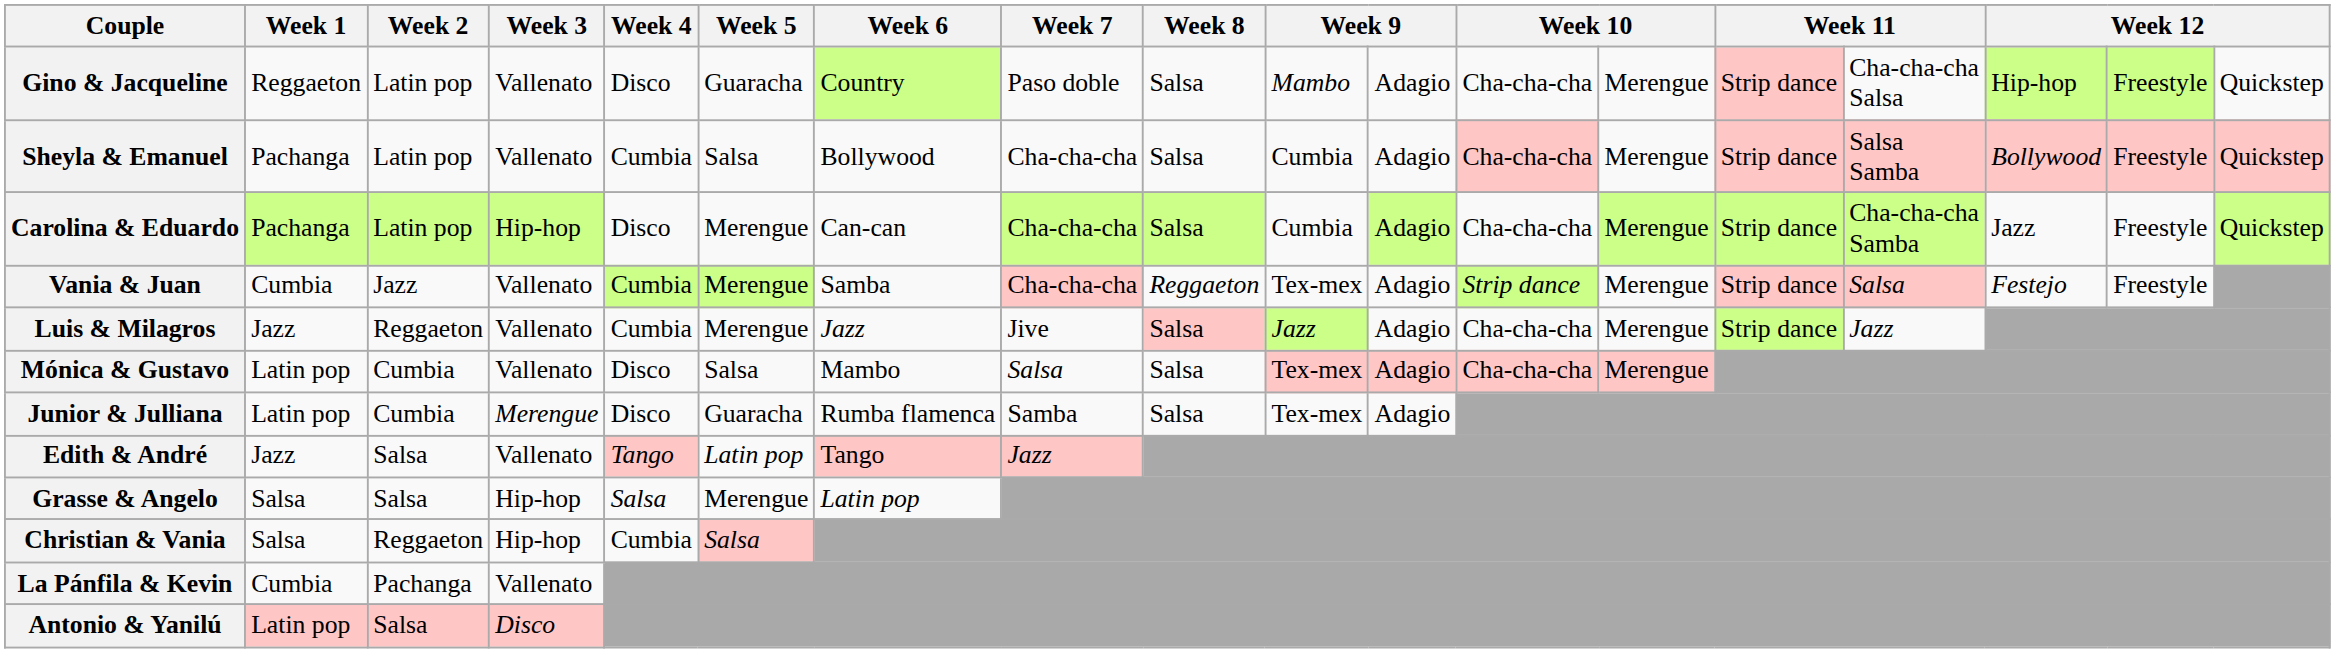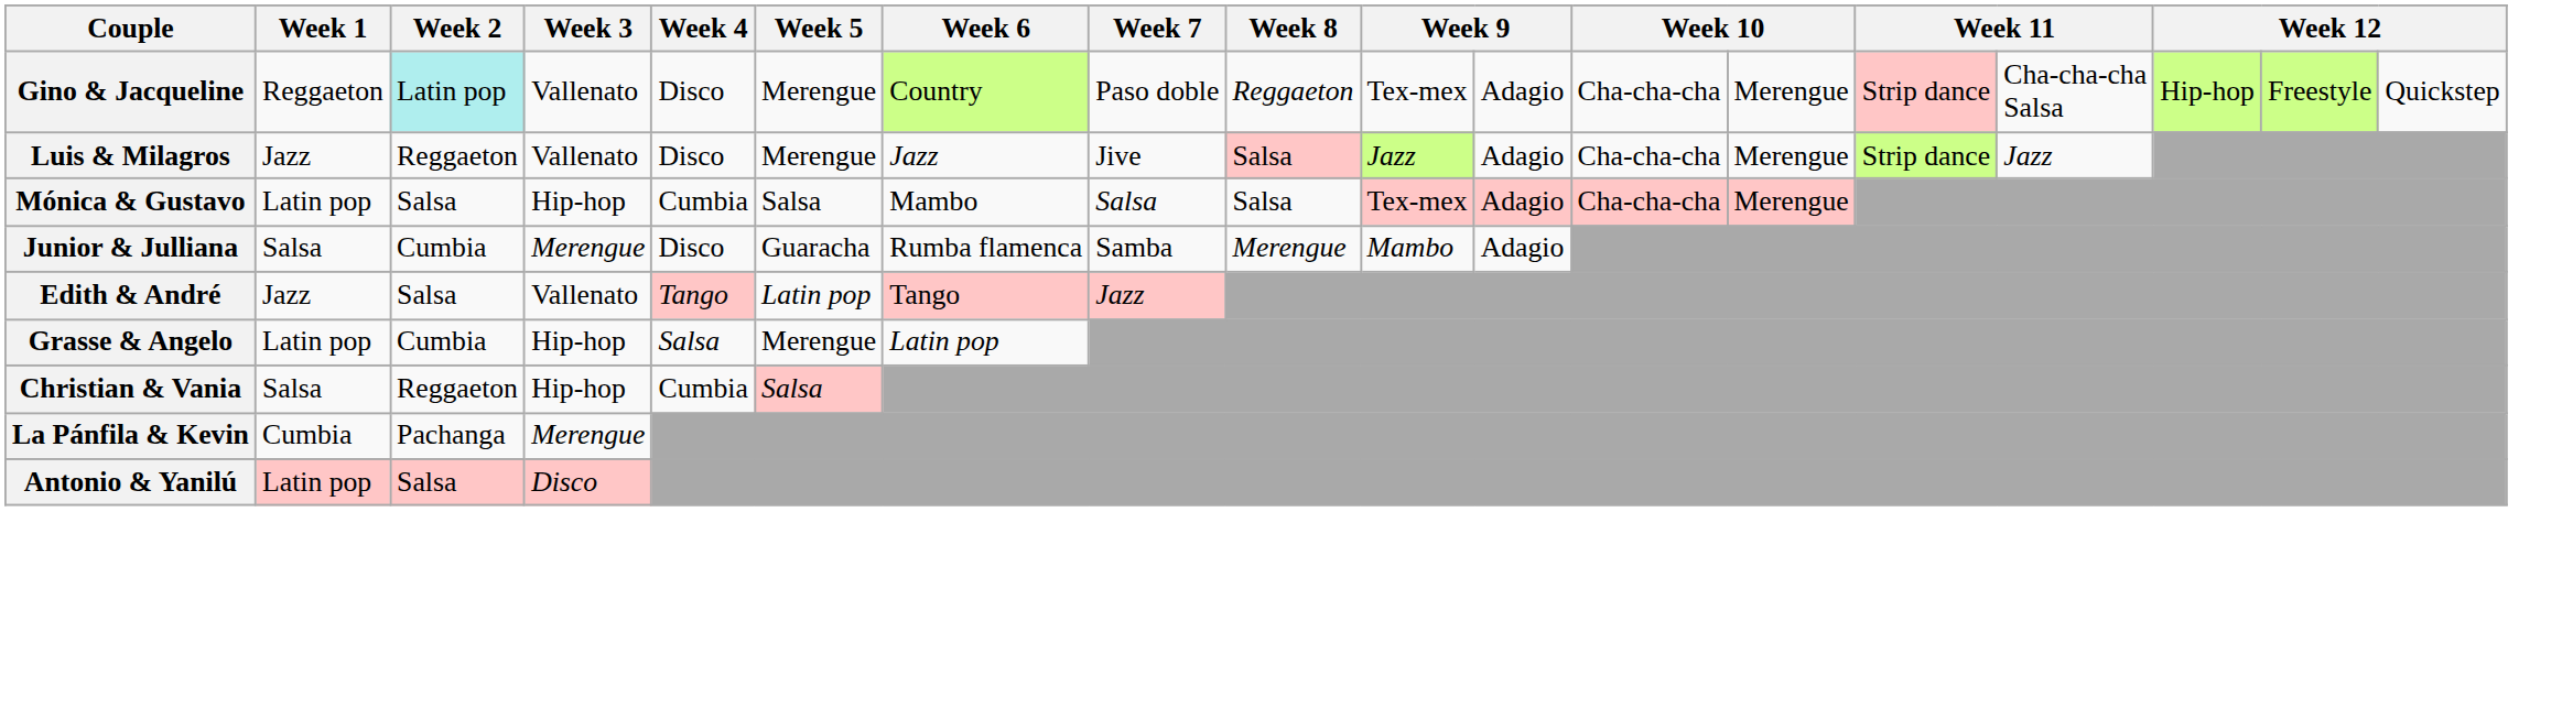Gino & Jacqueline | Week 2: no background -> paleturquoise background
Gino & Jacqueline | Week 5: Guaracha -> Merengue
Gino & Jacqueline | Week 8: Salsa -> Reggaeton
Gino & Jacqueline | column 10: Mambo -> Tex-mex
- row: Sheyla & Emanuel | Pachanga | Latin pop | Vallenato | Cumbia | Salsa | Bollywood | Cha-cha-cha | Salsa | Cumbia | Adagio | Cha-cha-cha | Merengue | Strip dance | Salsa Samba | Bollywood | Freestyle | Quickstep
- row: Carolina & Eduardo | Pachanga | Latin pop | Hip-hop | Disco | Merengue | Can-can | Cha-cha-cha | Salsa | Cumbia | Adagio | Cha-cha-cha | Merengue | Strip dance | Cha-cha-cha Samba | Jazz | Freestyle | Quickstep
- row: Vania & Juan | Cumbia | Jazz | Vallenato | Cumbia | Merengue | Samba | Cha-cha-cha | Reggaeton | Tex-mex | Adagio | Strip dance | Merengue | Strip dance | Salsa | Festejo | Freestyle
Luis & Milagros | Week 4: Cumbia -> Disco
Mónica & Gustavo | Week 2: Cumbia -> Salsa
Mónica & Gustavo | Week 3: Vallenato -> Hip-hop
Mónica & Gustavo | Week 4: Disco -> Cumbia
Junior & Julliana | Week 1: Latin pop -> Salsa
Junior & Julliana | Week 8: Salsa -> Merengue
Junior & Julliana | column 10: Tex-mex -> Mambo
Grasse & Angelo | Week 1: Salsa -> Latin pop
Grasse & Angelo | Week 2: Salsa -> Cumbia
La Pánfila & Kevin | Week 3: Vallenato -> Merengue
